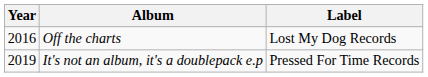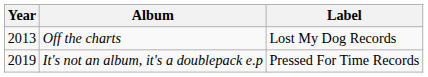Off the charts | Year: 2016 -> 2013
